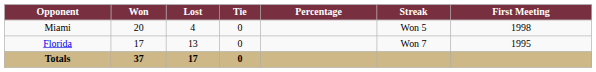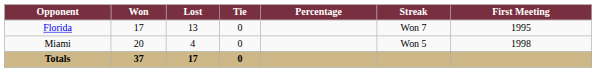rows swapped: Florida <-> Miami
